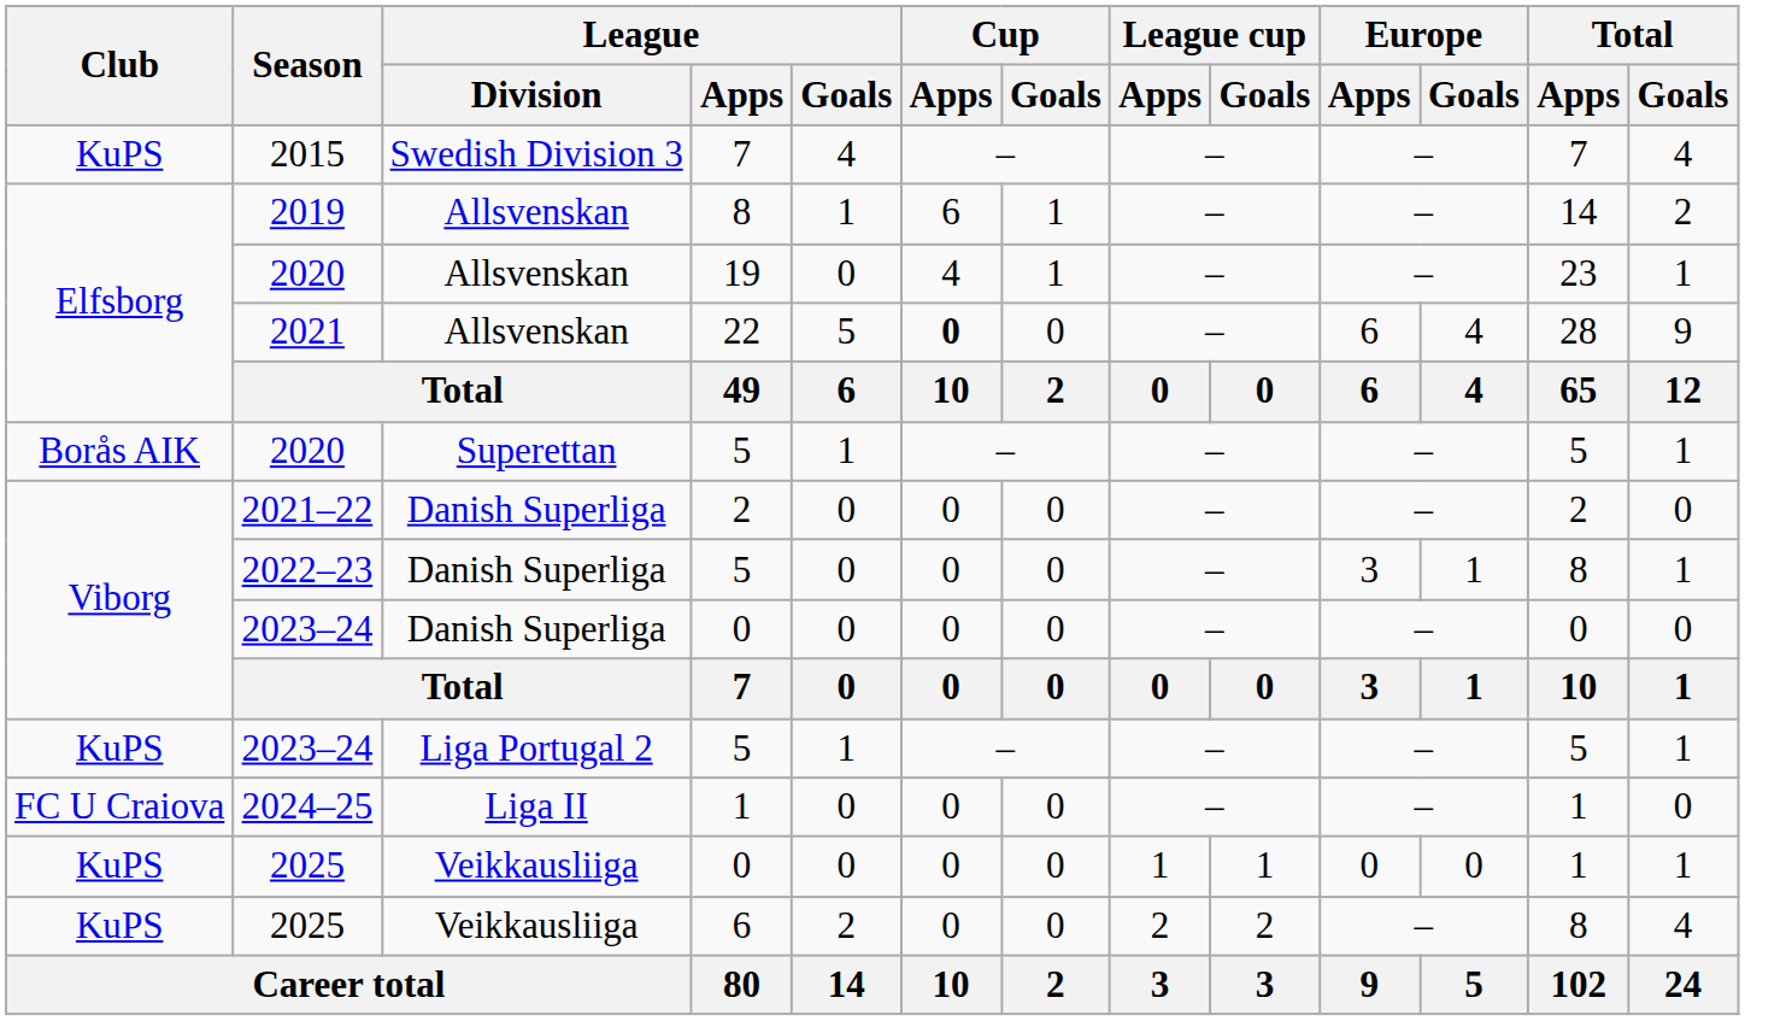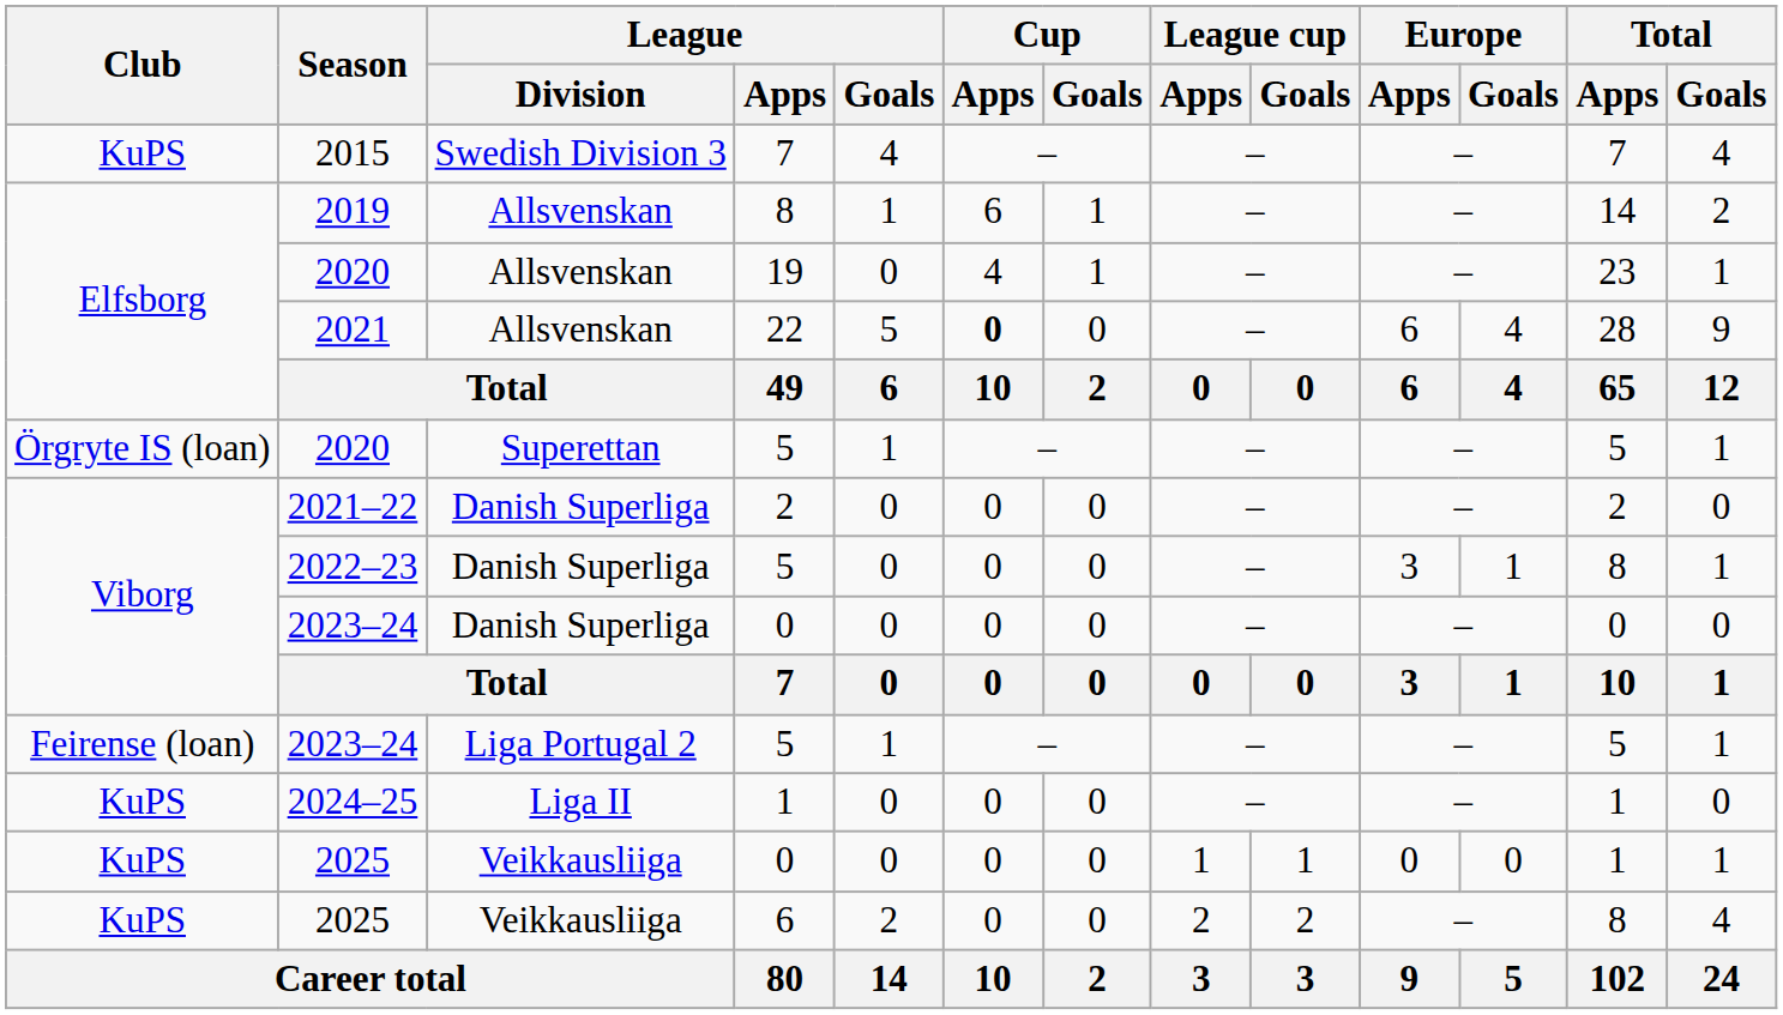2020 / 5 | Club: Borås AIK -> Örgryte IS (loan)
2023–24 / 5 | Club: KuPS -> Feirense (loan)
2024–25 | Club: FC U Craiova -> KuPS
